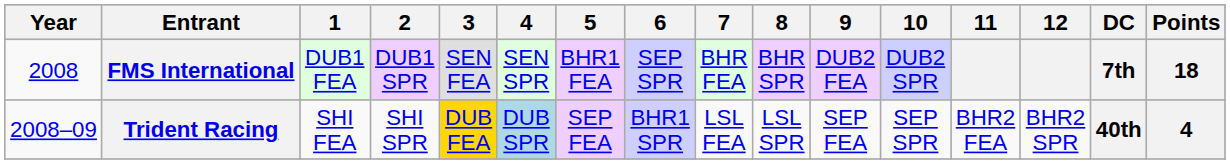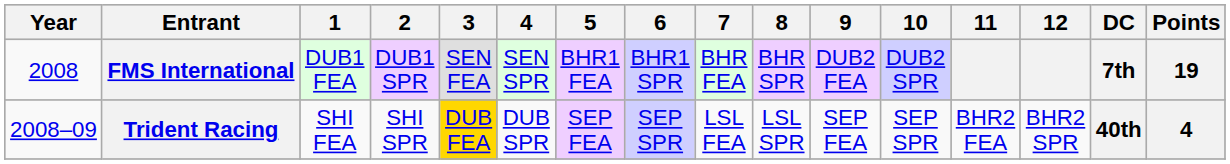FMS International | 6: SEP SPR -> BHR1 SPR
FMS International | Points: 18 -> 19
Trident Racing | 4: lightblue background -> no background
Trident Racing | 6: BHR1 SPR -> SEP SPR
